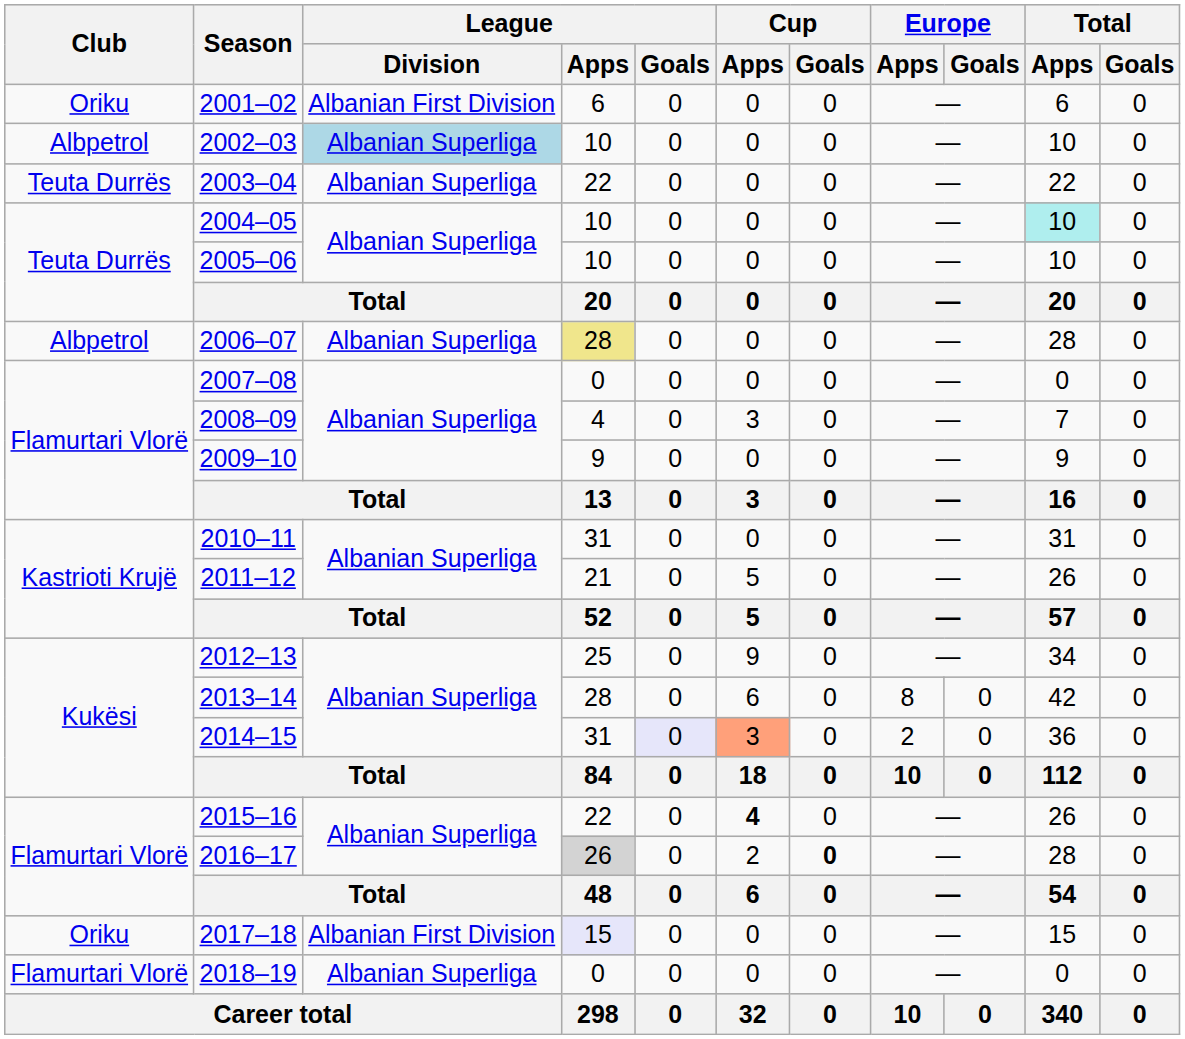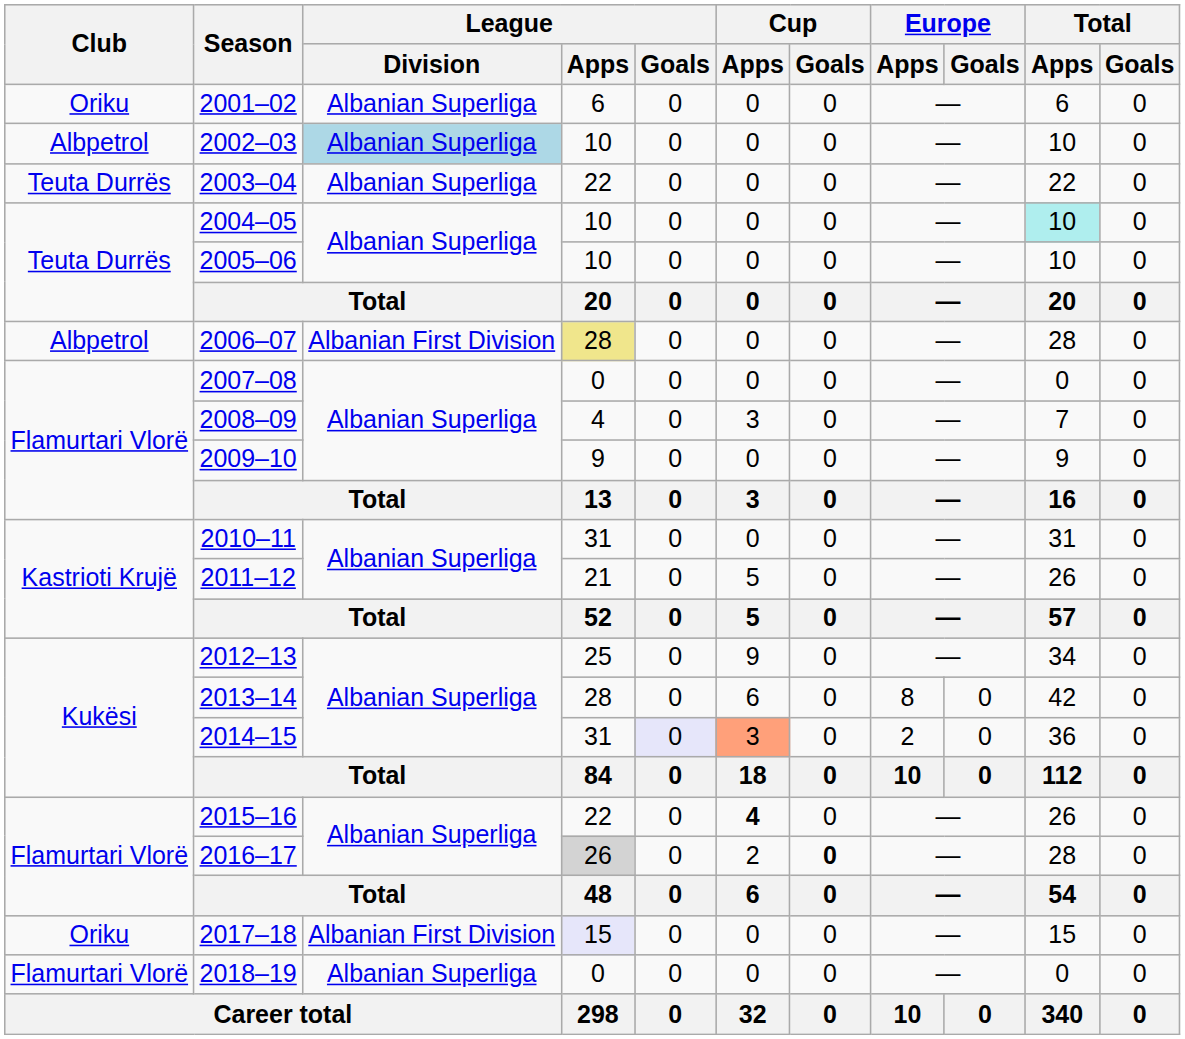2001–02 | League / Division: Albanian First Division -> Albanian Superliga
2006–07 | League / Division: Albanian Superliga -> Albanian First Division
